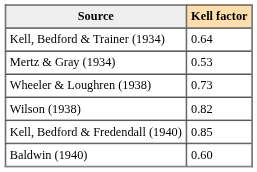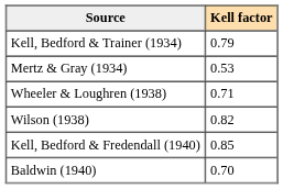Kell, Bedford & Trainer (1934) | column 2: 0.64 -> 0.79
Wheeler & Loughren (1938) | column 2: 0.73 -> 0.71
Baldwin (1940) | column 2: 0.60 -> 0.70
